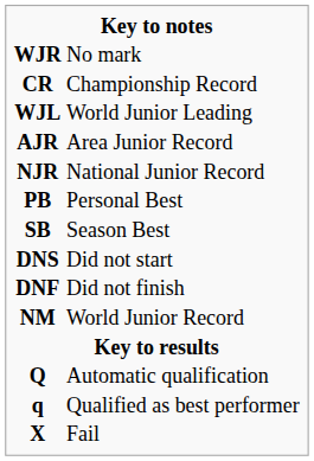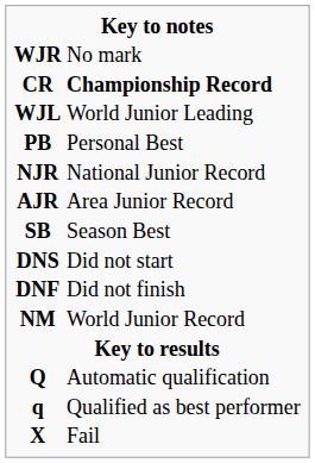CR | column 2: normal -> bold
rows swapped: AJR <-> PB
